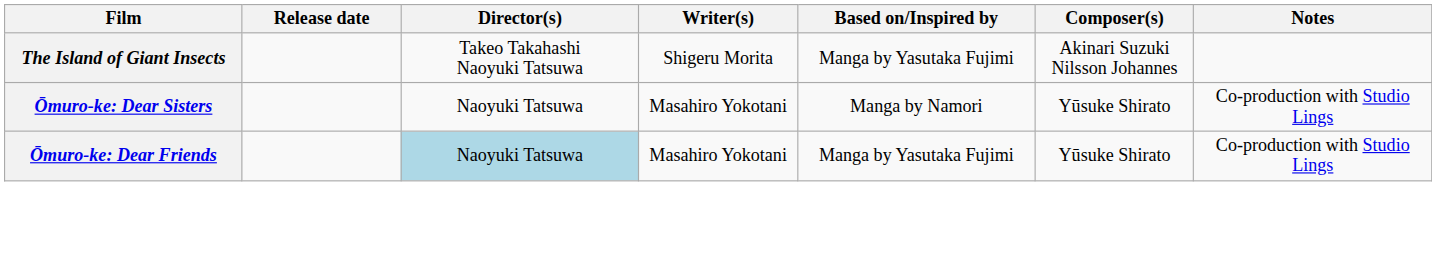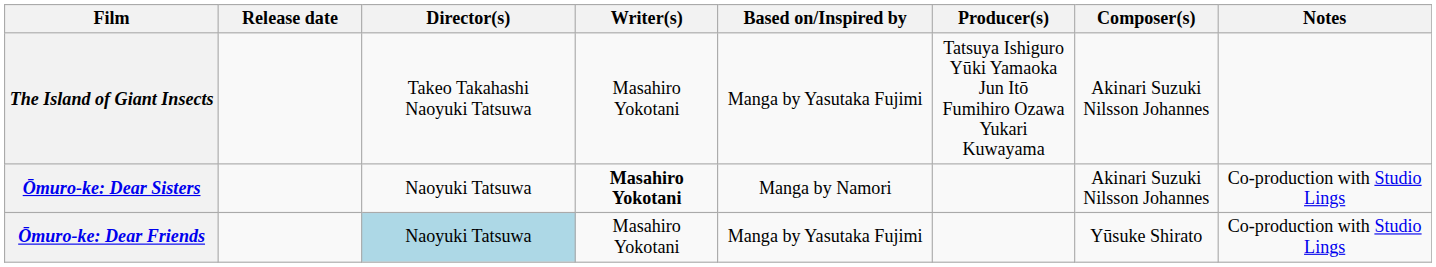+ column: Producer(s) | Tatsuya Ishiguro Yūki Yamaoka Jun Itō Fumihiro Ozawa Yukari Kuwayama
The Island of Giant Insects | Writer(s): Shigeru Morita -> Masahiro Yokotani
Ōmuro-ke: Dear Sisters | Writer(s): normal -> bold
Ōmuro-ke: Dear Sisters | Composer(s): Yūsuke Shirato -> Akinari Suzuki Nilsson Johannes
